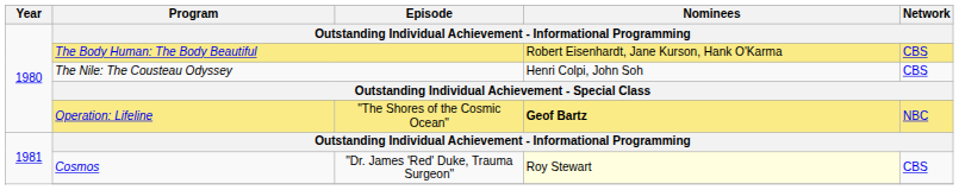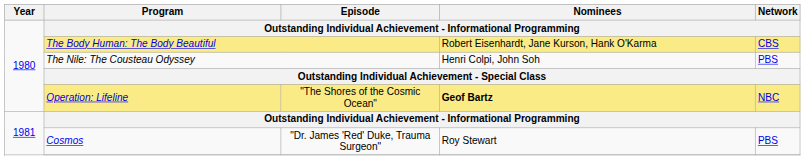The Nile: The Cousteau Odyssey | Network: CBS -> PBS
Cosmos | Nominees: lightyellow background -> no background
Cosmos | Network: CBS -> PBS
